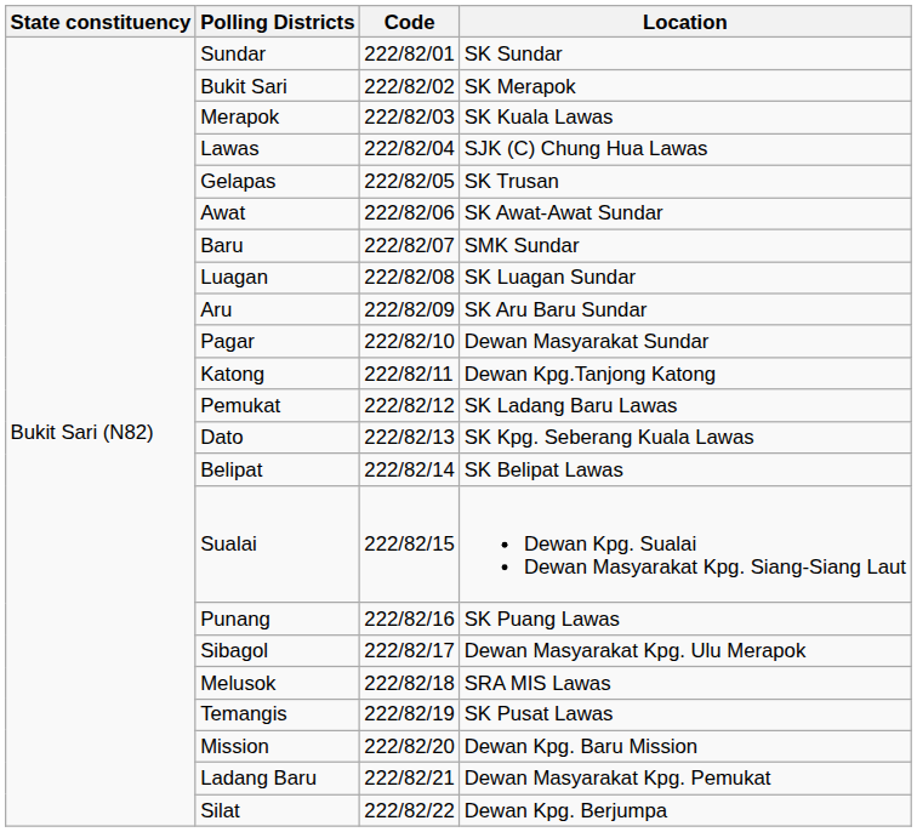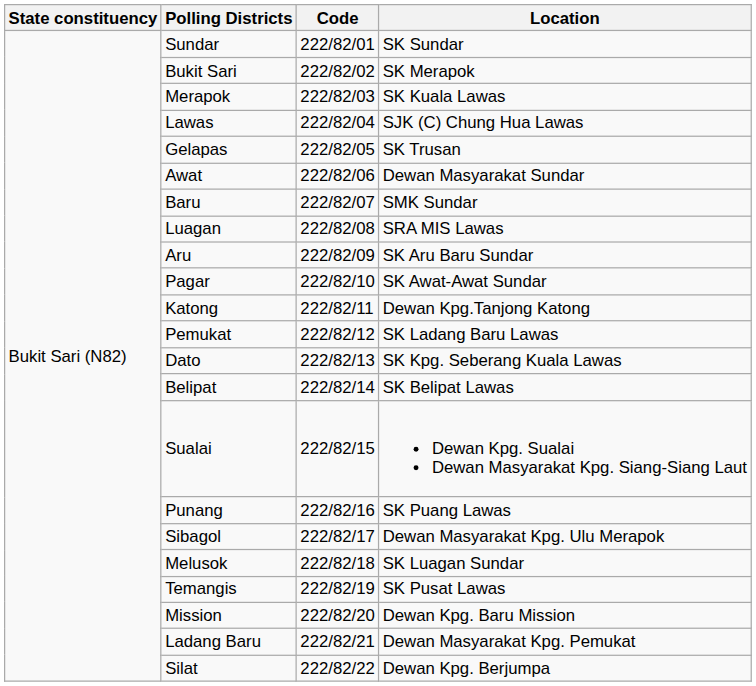Awat | Location: SK Awat-Awat Sundar -> Dewan Masyarakat Sundar
Luagan | Location: SK Luagan Sundar -> SRA MIS Lawas
Pagar | Location: Dewan Masyarakat Sundar -> SK Awat-Awat Sundar
Melusok | Location: SRA MIS Lawas -> SK Luagan Sundar
